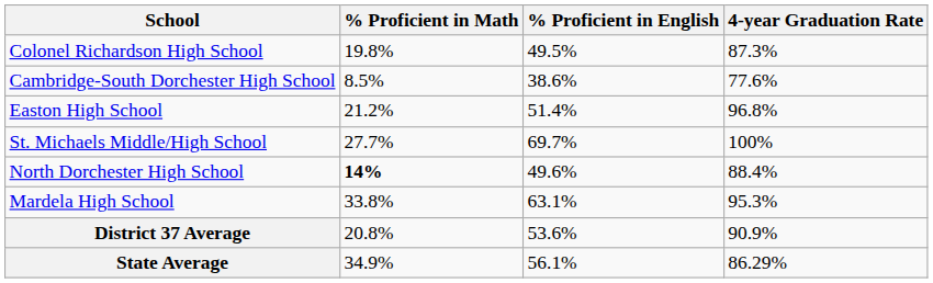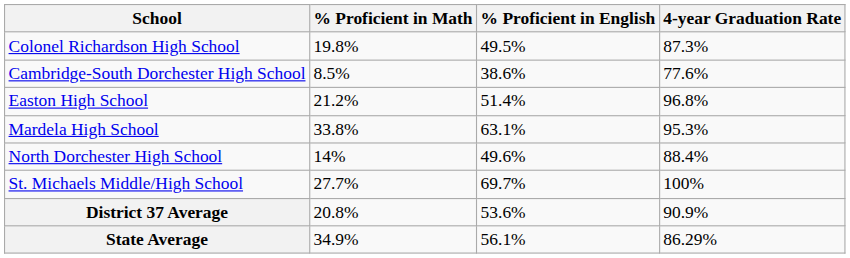rows swapped: Mardela High School <-> St. Michaels Middle/High School
North Dorchester High School | % Proficient in Math: bold -> normal
